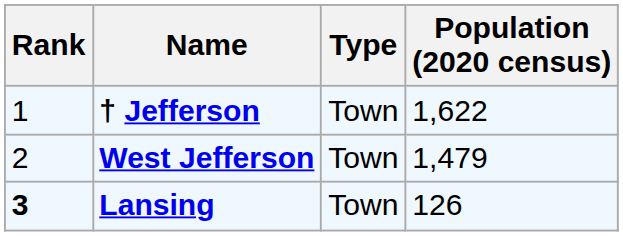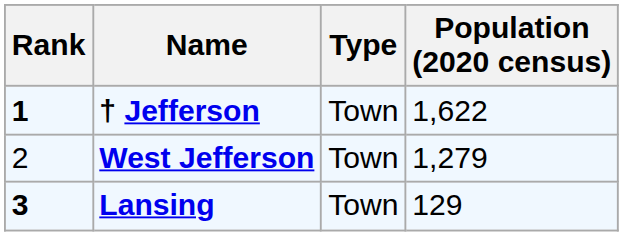† Jefferson | Rank: normal -> bold
West Jefferson | Population (2020 census): 1,479 -> 1,279
Lansing | Population (2020 census): 126 -> 129
